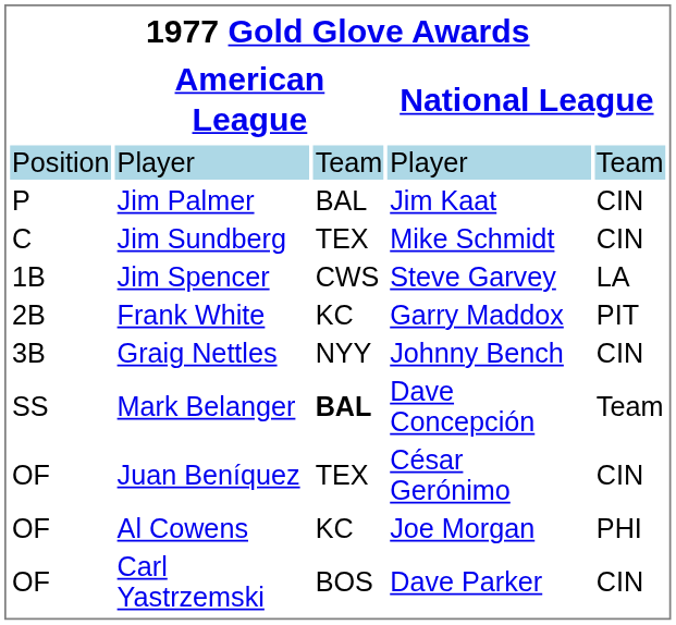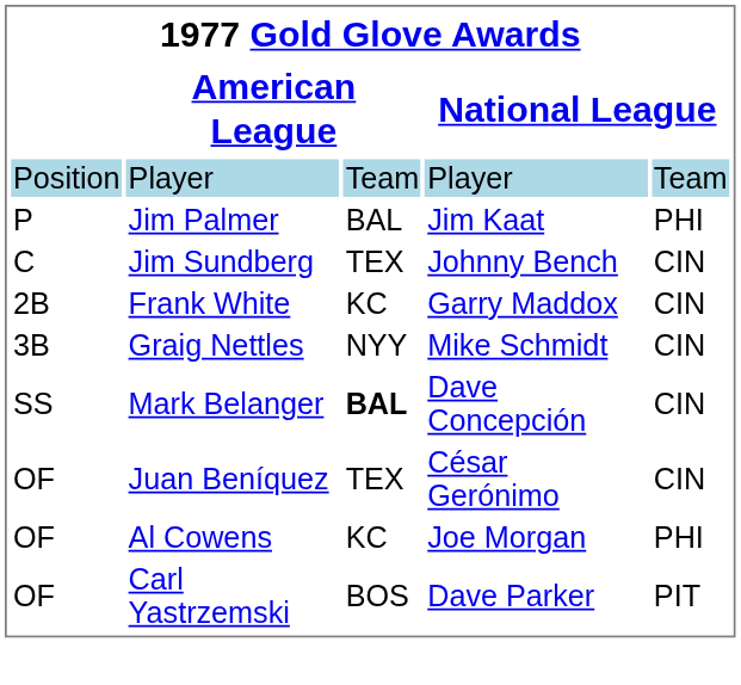Jim Palmer | column 5: CIN -> PHI
Jim Sundberg | column 4: Mike Schmidt -> Johnny Bench
- row: 1B | Jim Spencer | CWS | Steve Garvey | LA
Frank White | column 5: PIT -> CIN
Graig Nettles | column 4: Johnny Bench -> Mike Schmidt
Mark Belanger | column 5: Team -> CIN
Carl Yastrzemski | column 5: CIN -> PIT
